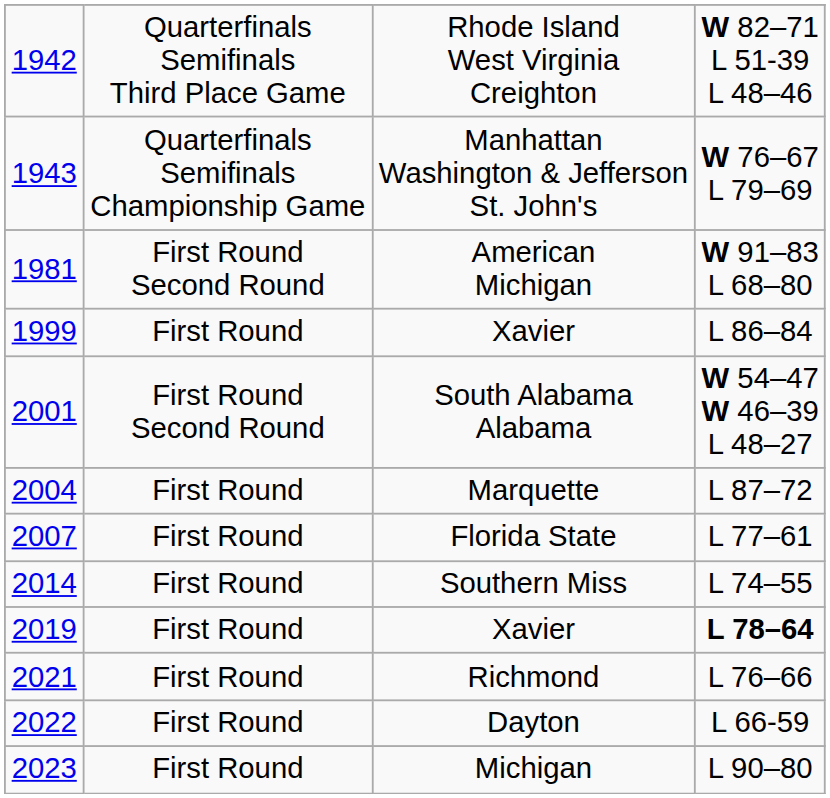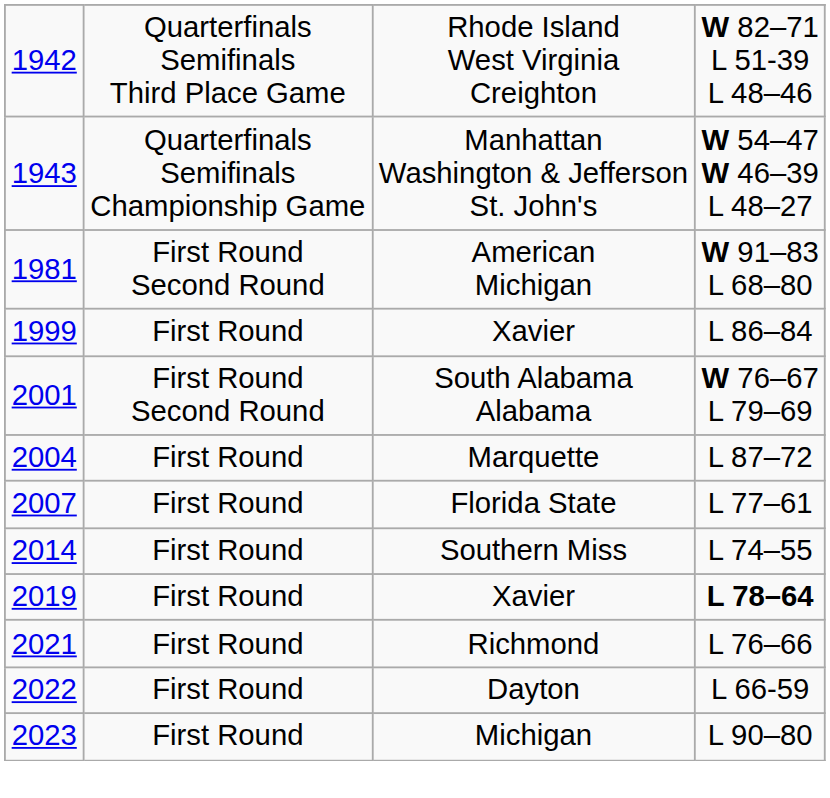Manhattan Washington & Jefferson St. John's | column 4: W 76–67 L 79–69 -> W 54–47 W 46–39 L 48–27
South Alabama Alabama | column 4: W 54–47 W 46–39 L 48–27 -> W 76–67 L 79–69
